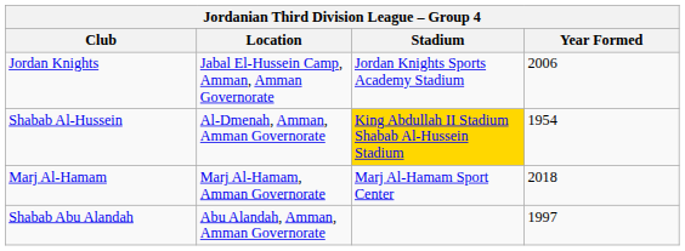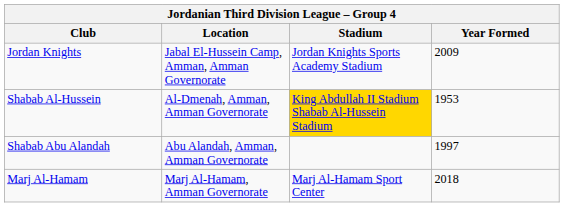Jordan Knights | Year Formed: 2006 -> 2009
Shabab Al-Hussein | Year Formed: 1954 -> 1953
rows swapped: Marj Al-Hamam <-> Shabab Abu Alandah
